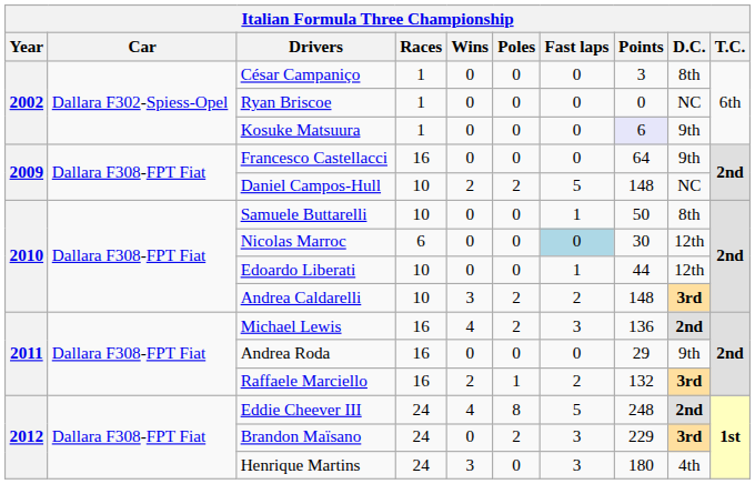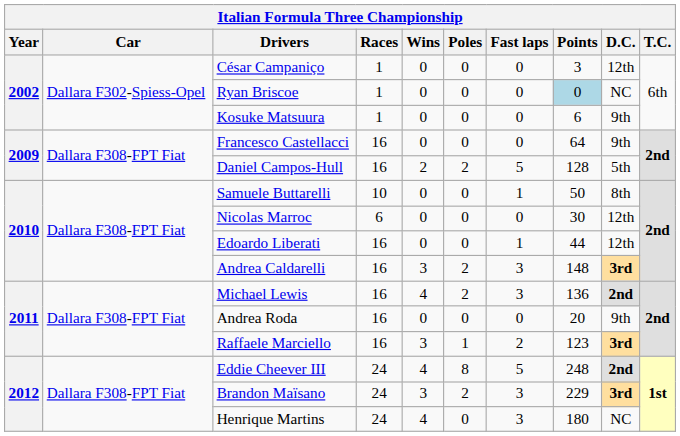César Campaniço | D.C.: 8th -> 12th
Ryan Briscoe | Points: no background -> lightblue background
Kosuke Matsuura | Points: lavender background -> no background
Daniel Campos-Hull | Races: 10 -> 16
Daniel Campos-Hull | Points: 148 -> 128
Daniel Campos-Hull | D.C.: NC -> 5th
Nicolas Marroc | Fast laps: lightblue background -> no background
Edoardo Liberati | Races: 10 -> 16
Andrea Caldarelli | Races: 10 -> 16
Andrea Caldarelli | Fast laps: 2 -> 3
Andrea Roda | Points: 29 -> 20
Raffaele Marciello | Wins: 2 -> 3
Raffaele Marciello | Points: 132 -> 123
Brandon Maïsano | Wins: 0 -> 3
Henrique Martins | Wins: 3 -> 4
Henrique Martins | D.C.: 4th -> NC
